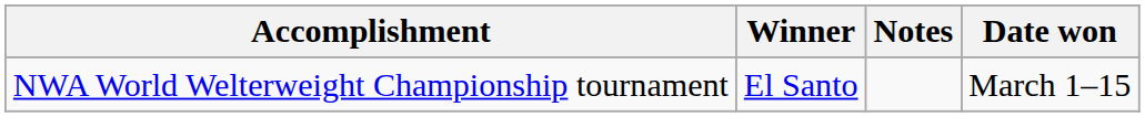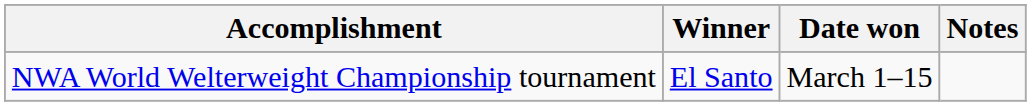columns swapped: Date won <-> Notes
